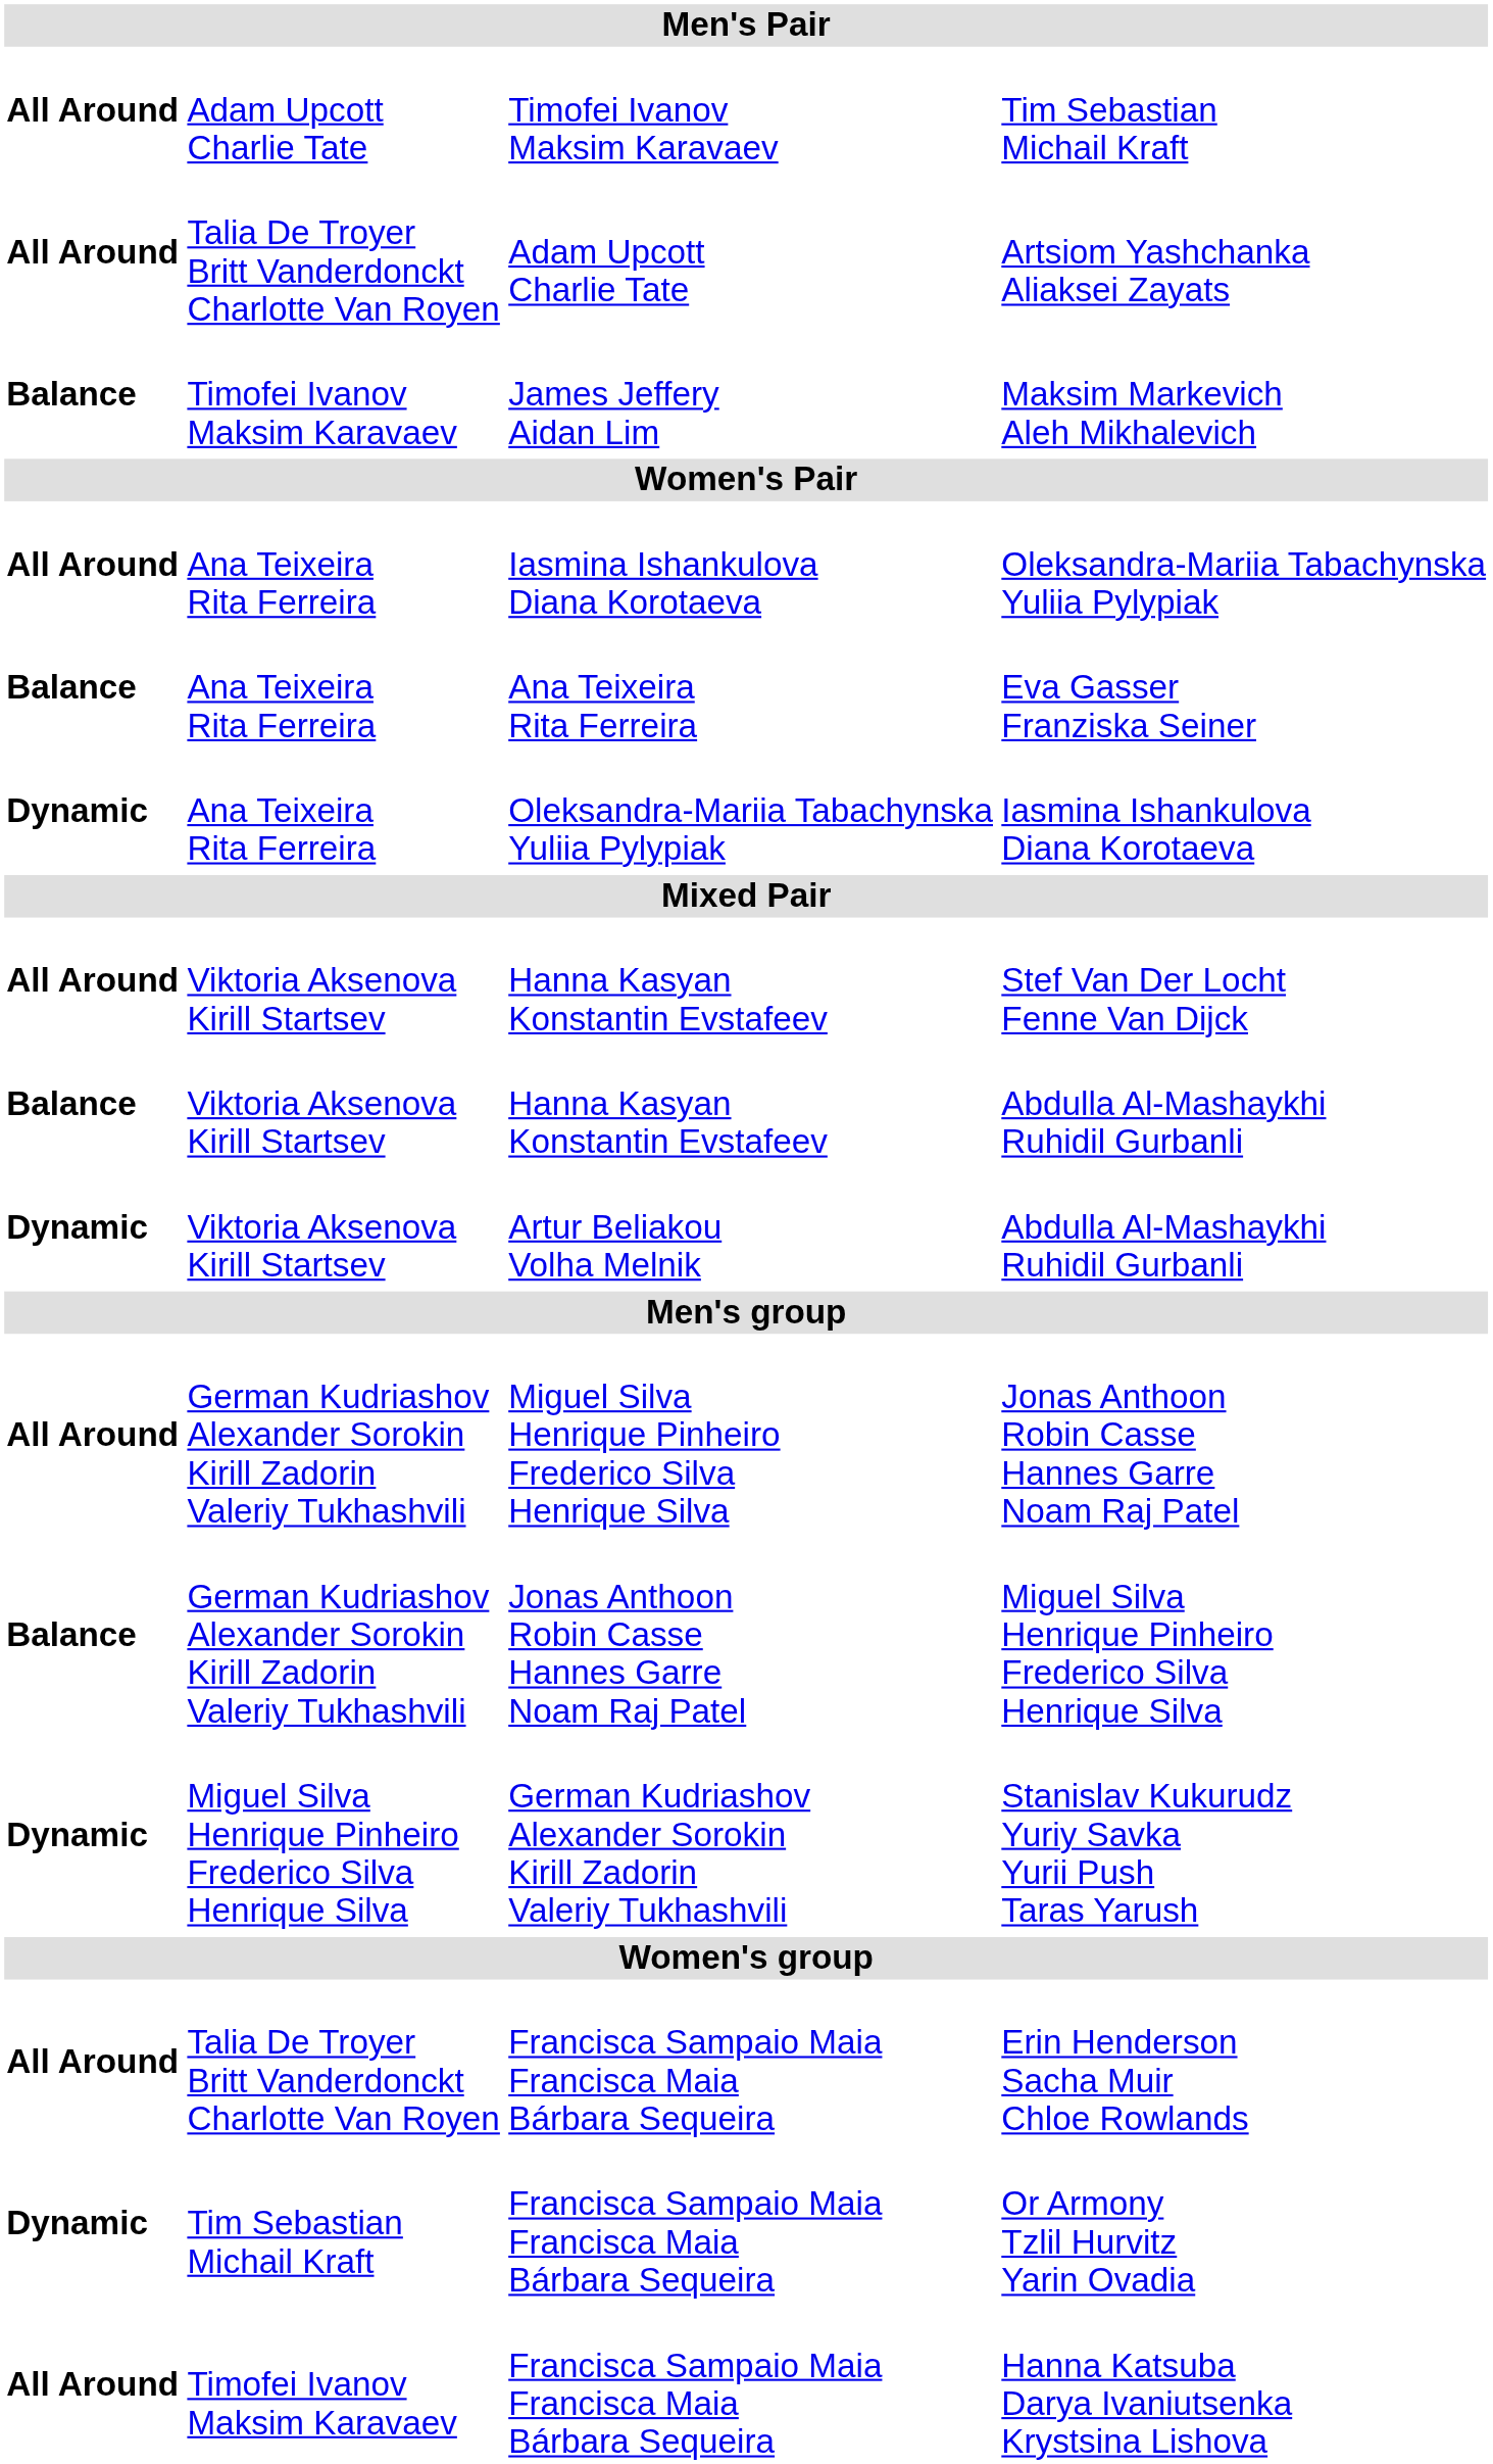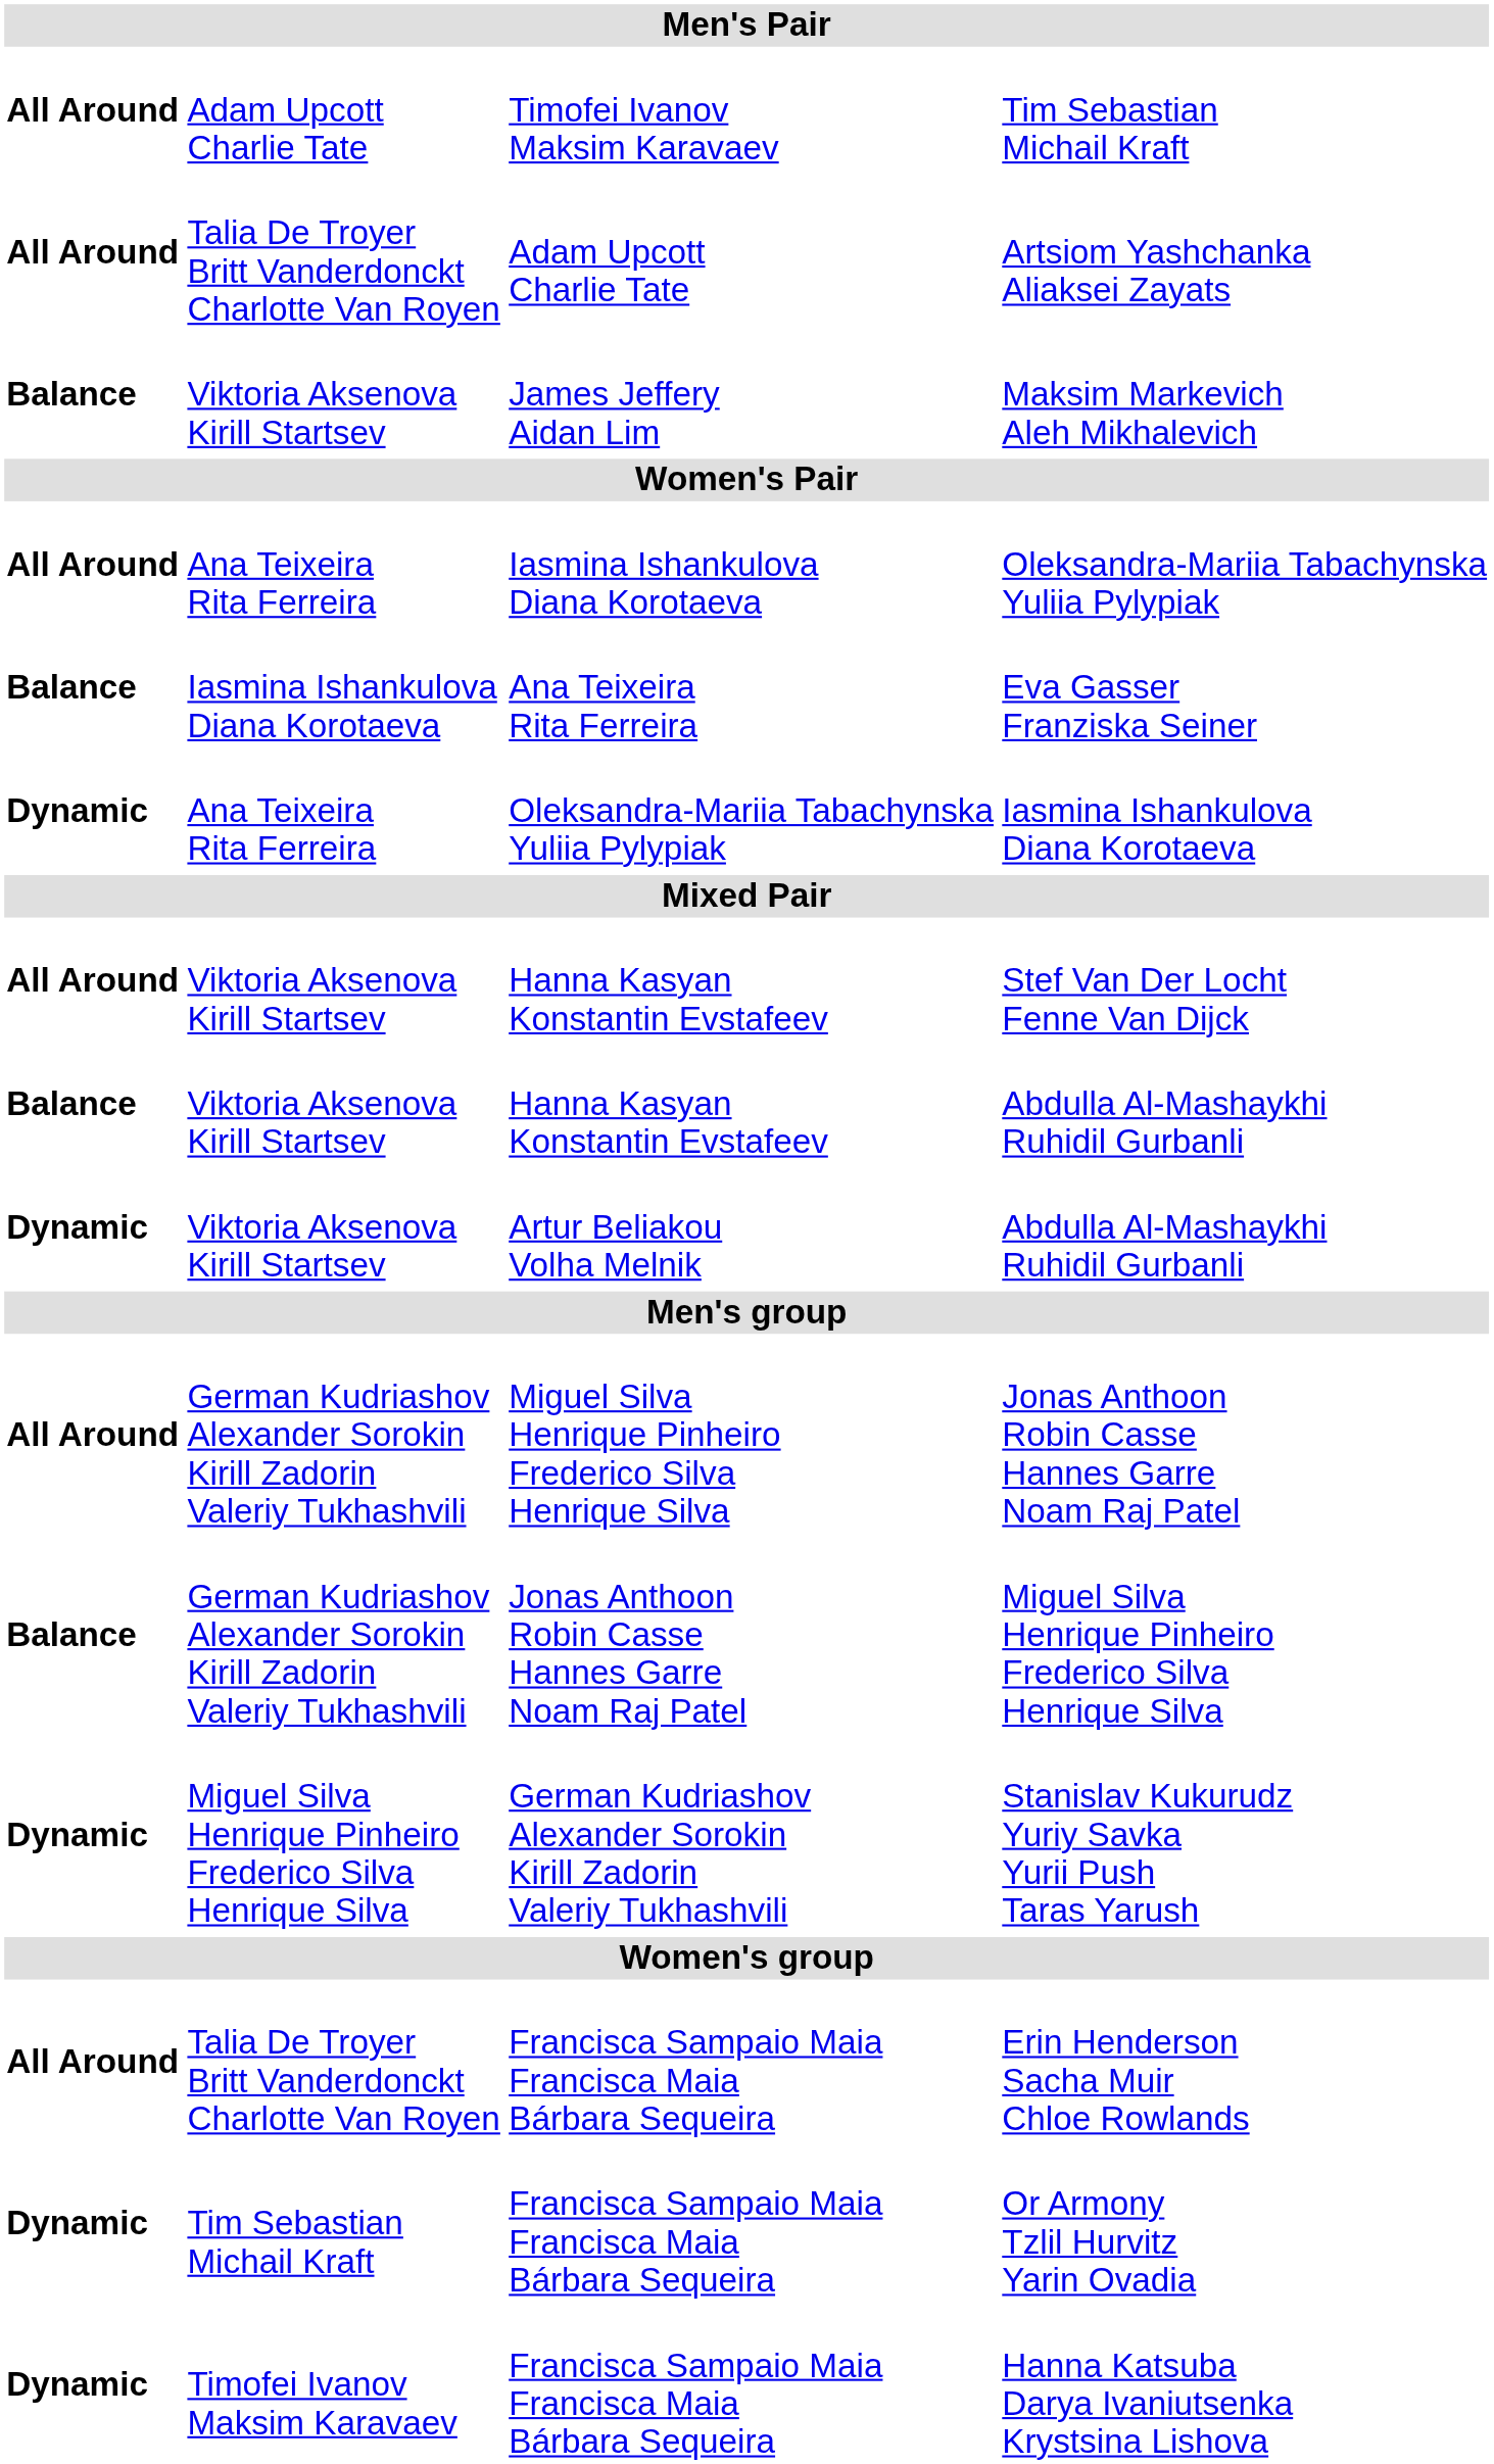Maksim Markevich Aleh Mikhalevich | column 2: Timofei Ivanov Maksim Karavaev -> Viktoria Aksenova Kirill Startsev
Eva Gasser Franziska Seiner | column 2: Ana Teixeira Rita Ferreira -> Iasmina Ishankulova Diana Korotaeva
Hanna Katsuba Darya Ivaniutsenka Krystsina Lishova | column 1: All Around -> Dynamic
